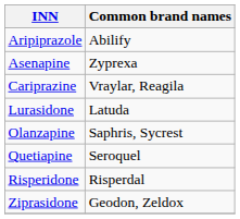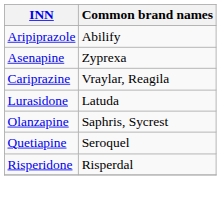- row: Ziprasidone | Geodon, Zeldox
